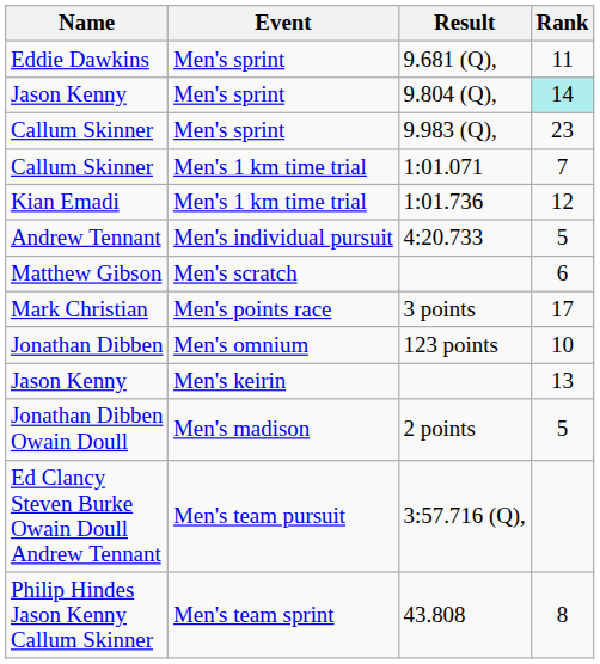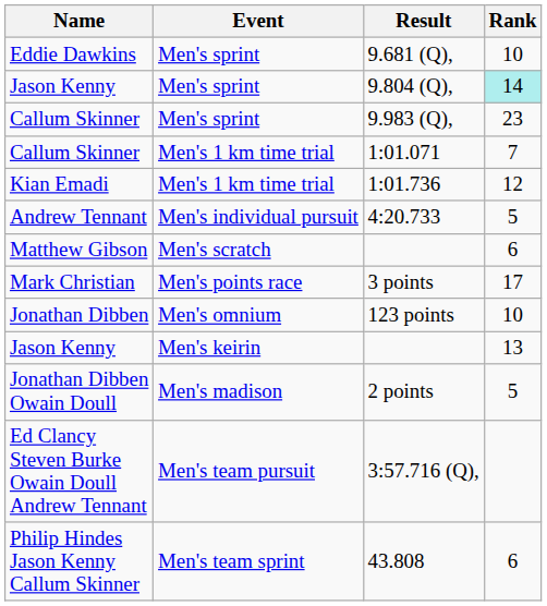9.681 (Q), | Rank: 11 -> 10
43.808 | Rank: 8 -> 6
